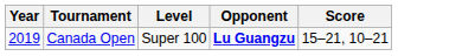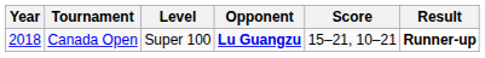+ column: Result | Runner-up
Canada Open | Year: 2019 -> 2018
